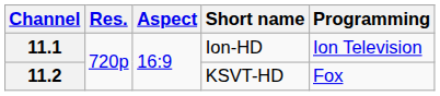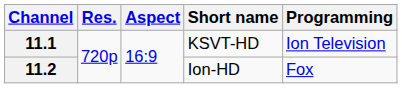11.1 | Short name: Ion-HD -> KSVT-HD
11.2 | Short name: KSVT-HD -> Ion-HD
